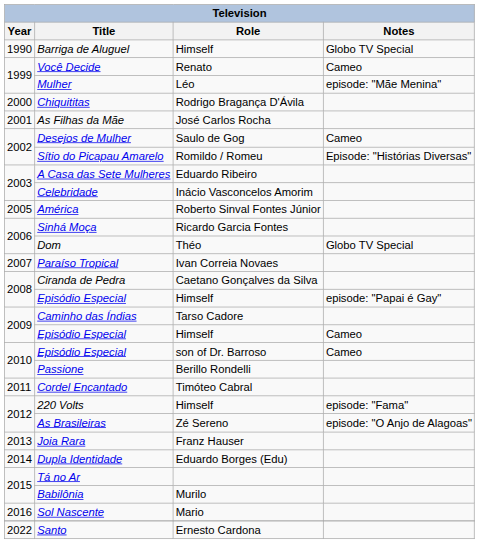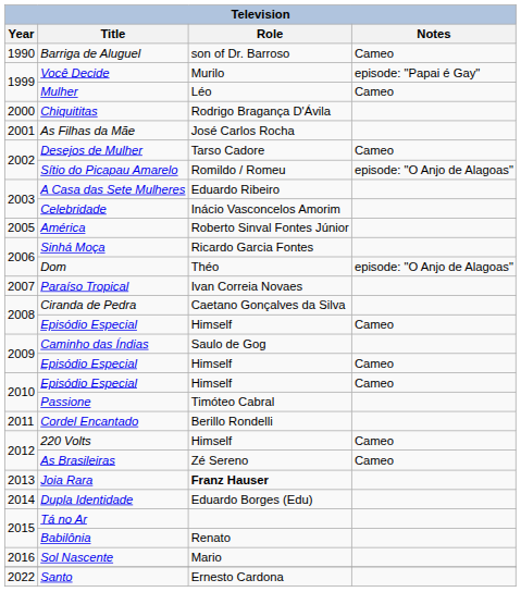Barriga de Aluguel | Role: Himself -> son of Dr. Barroso
Barriga de Aluguel | Notes: Globo TV Special -> Cameo
Você Decide | Role: Renato -> Murilo
Você Decide | Notes: Cameo -> episode: "Papai é Gay"
Mulher | Notes: episode: "Mãe Menina" -> Cameo
Desejos de Mulher | Role: Saulo de Gog -> Tarso Cadore
Sítio do Picapau Amarelo | Notes: Episode: "Histórias Diversas" -> episode: "O Anjo de Alagoas"
Dom | Notes: Globo TV Special -> episode: "O Anjo de Alagoas"
2008 / Episódio Especial | Notes: episode: "Papai é Gay" -> Cameo
Caminho das Índias | Role: Tarso Cadore -> Saulo de Gog
2010 / Episódio Especial | Role: son of Dr. Barroso -> Himself
Passione | Role: Berillo Rondelli -> Timóteo Cabral
Cordel Encantado | Role: Timóteo Cabral -> Berillo Rondelli
220 Volts | Notes: episode: "Fama" -> Cameo
As Brasileiras | Notes: episode: "O Anjo de Alagoas" -> Cameo
Joia Rara | Role: normal -> bold
Babilônia | Role: Murilo -> Renato
